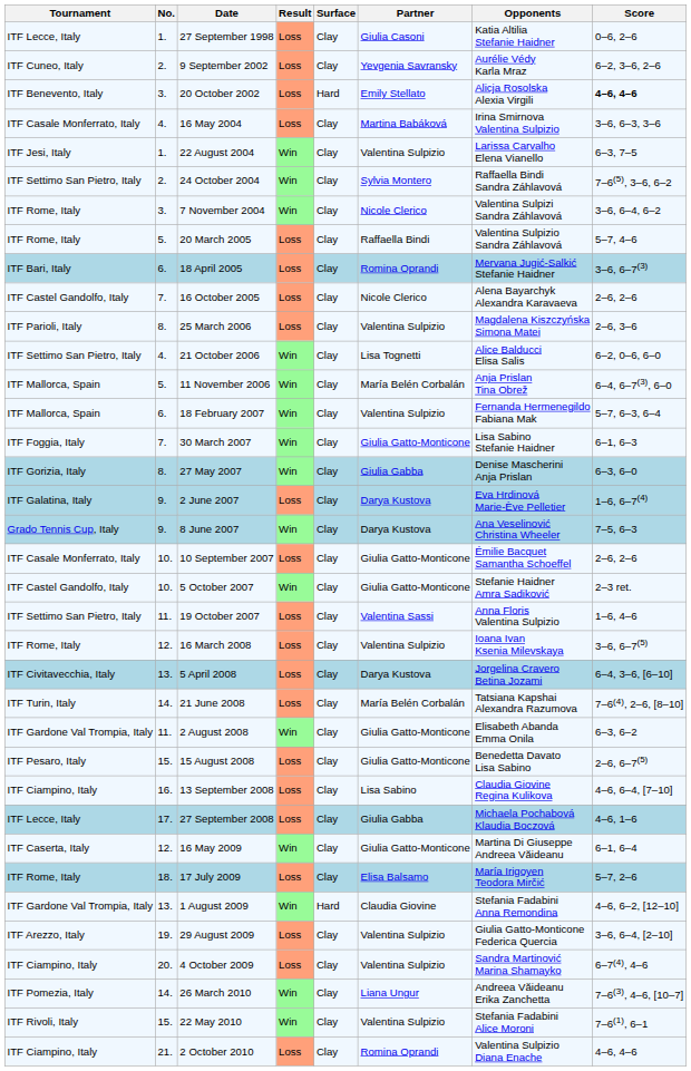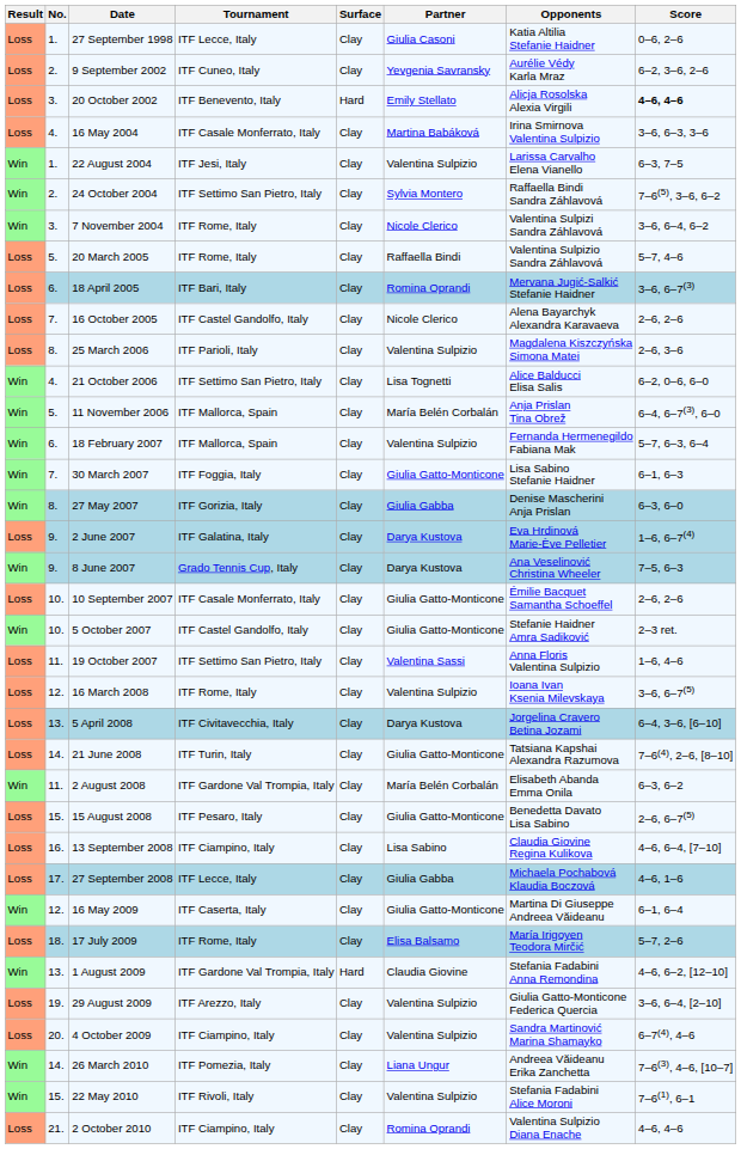columns swapped: Result <-> Tournament
21 June 2008 | Partner: María Belén Corbalán -> Giulia Gatto-Monticone
2 August 2008 | Partner: Giulia Gatto-Monticone -> María Belén Corbalán
